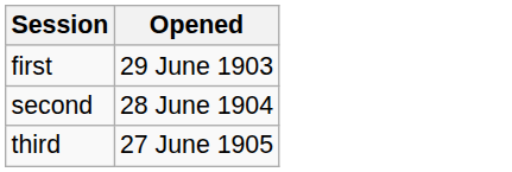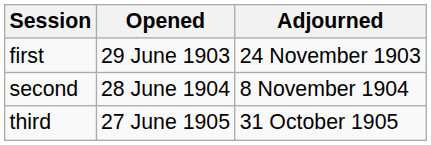+ column: Adjourned | 24 November 1903 | 8 November 1904 | 31 October 1905
